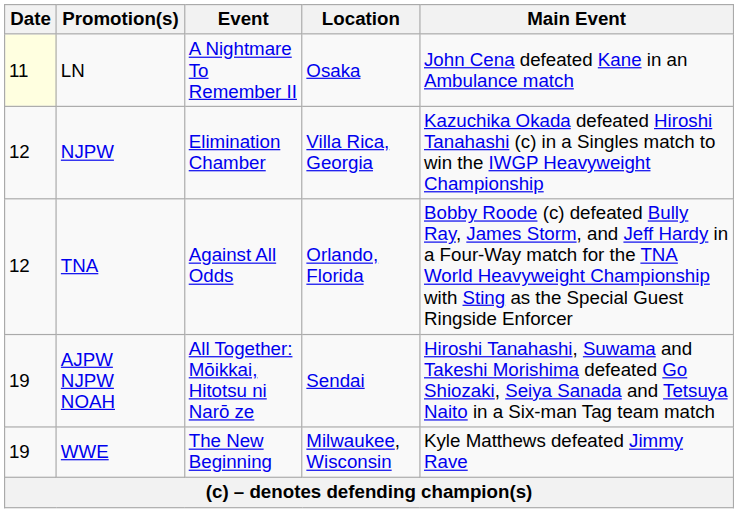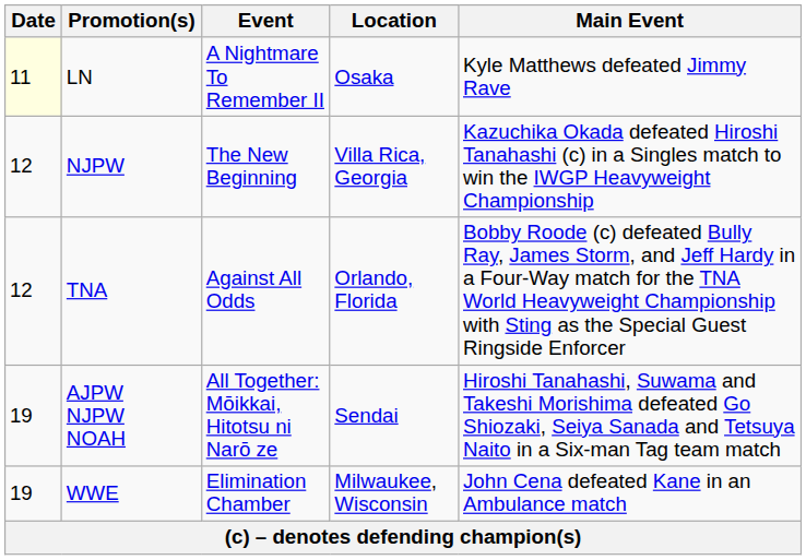LN | Main Event: John Cena defeated Kane in an Ambulance match -> Kyle Matthews defeated Jimmy Rave
NJPW | Event: Elimination Chamber -> The New Beginning
WWE | Event: The New Beginning -> Elimination Chamber
WWE | Main Event: Kyle Matthews defeated Jimmy Rave -> John Cena defeated Kane in an Ambulance match
